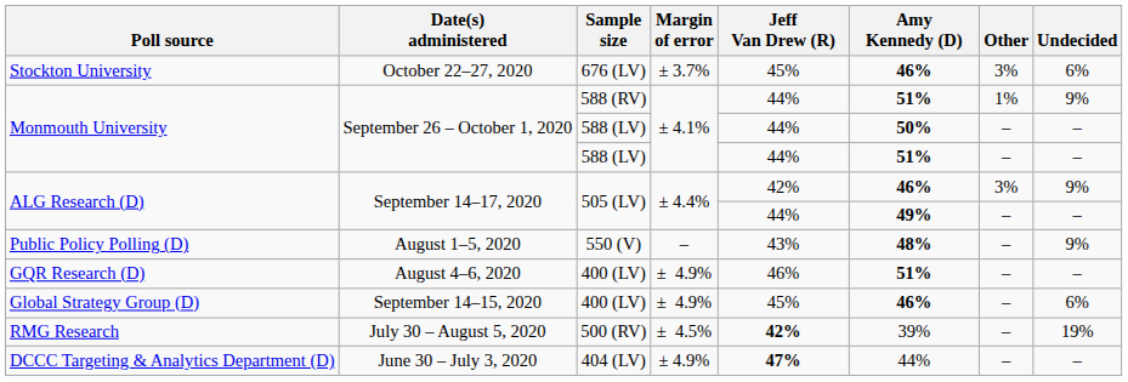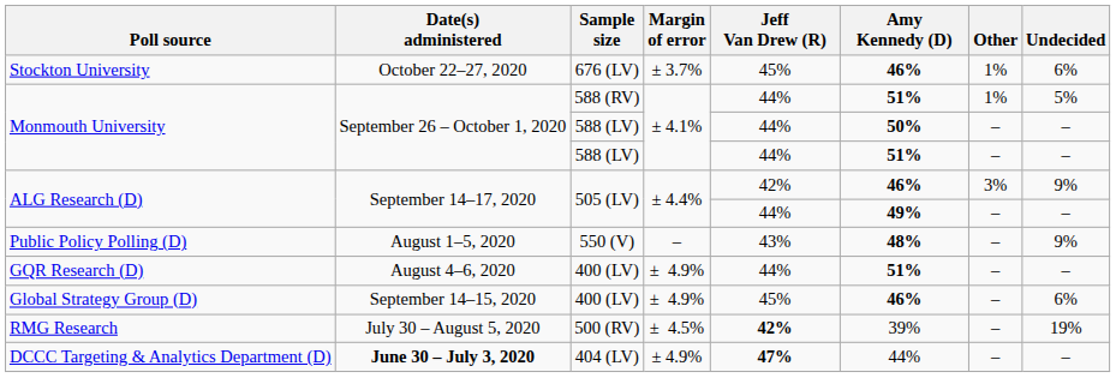Stockton University | Other: 3% -> 1%
Monmouth University / 588 (RV) | Undecided: 9% -> 5%
GQR Research (D) | Jeff Van Drew (R): 46% -> 44%
DCCC Targeting & Analytics Department (D) | Date(s) administered: normal -> bold
